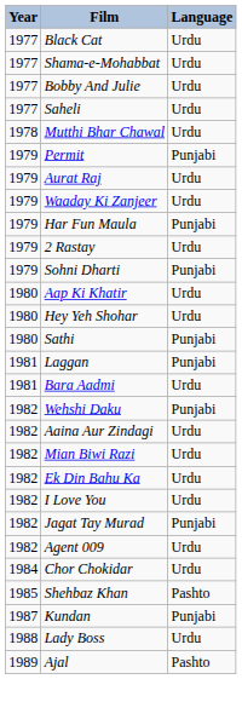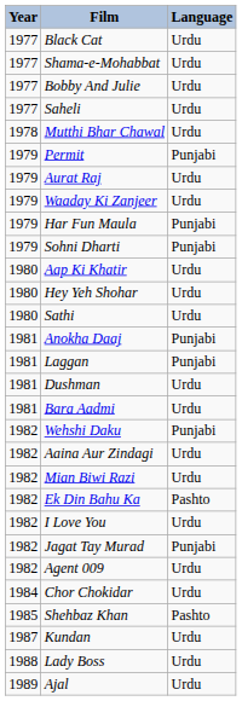- row: 1979 | 2 Rastay | Urdu
Sathi | Language: Punjabi -> Urdu
+ row: 1981 | Anokha Daaj | Punjabi
+ row: 1981 | Dushman | Urdu
Ek Din Bahu Ka | Language: Urdu -> Pashto
Kundan | Language: Punjabi -> Urdu
Ajal | Language: Pashto -> Urdu
